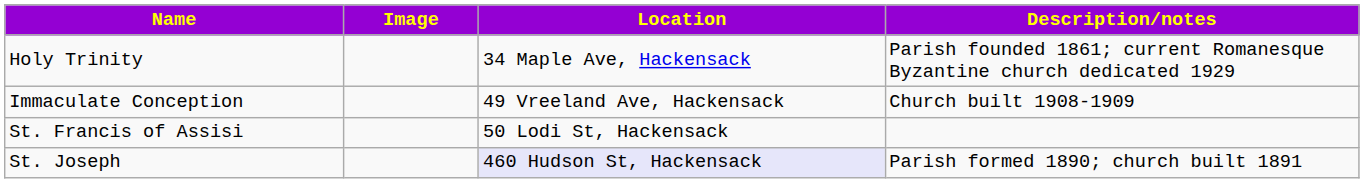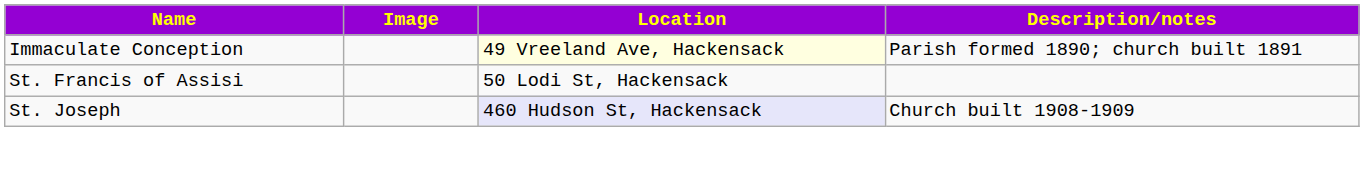- row: Holy Trinity | 34 Maple Ave, Hackensack | Parish founded 1861; current Romanesque Byzantine church dedicated 1929
Immaculate Conception | Location: no background -> lightyellow background
Immaculate Conception | Description/notes: Church built 1908-1909 -> Parish formed 1890; church built 1891
St. Joseph | Description/notes: Parish formed 1890; church built 1891 -> Church built 1908-1909
